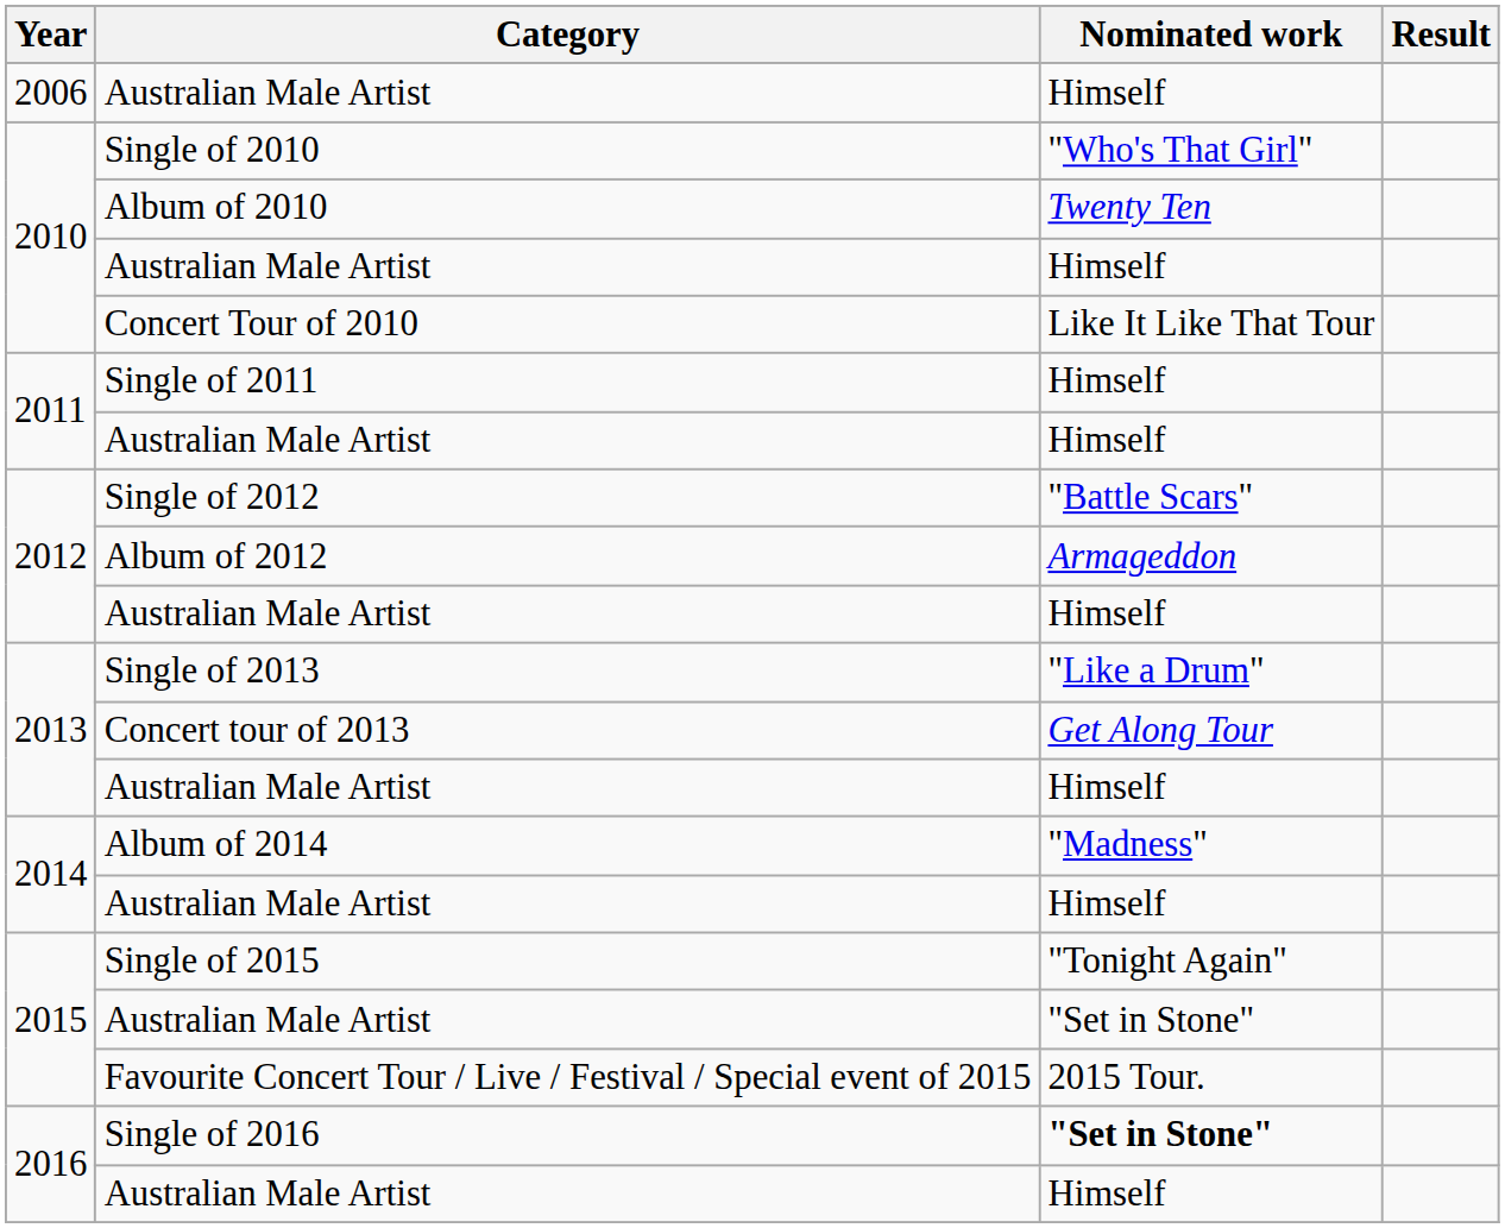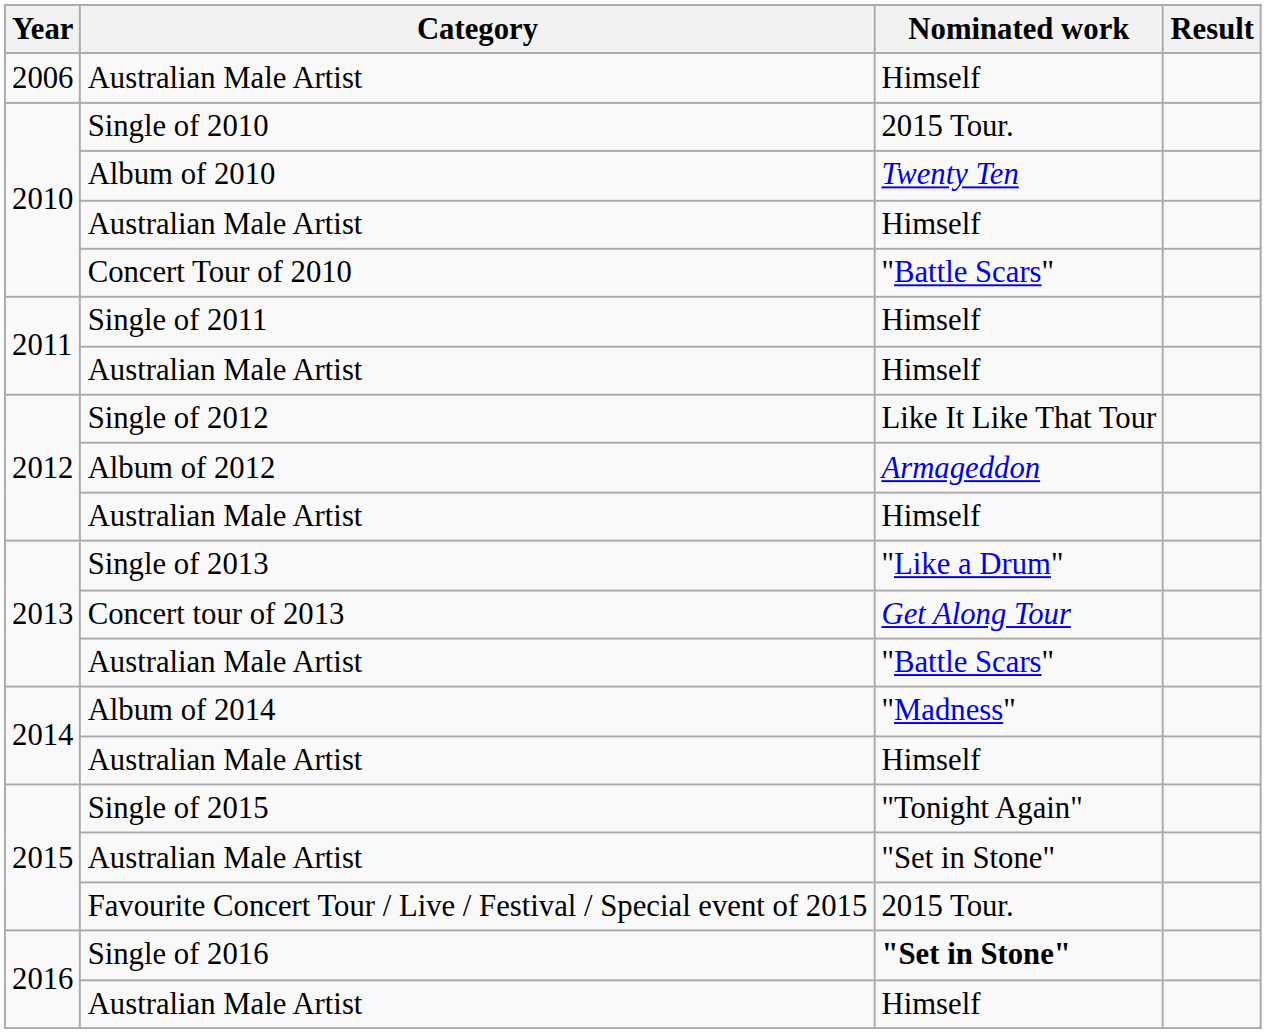Single of 2010 | Nominated work: "Who's That Girl" -> 2015 Tour.
Concert Tour of 2010 | Nominated work: Like It Like That Tour -> "Battle Scars"
Single of 2012 | Nominated work: "Battle Scars" -> Like It Like That Tour
2013 / Australian Male Artist | Nominated work: Himself -> "Battle Scars"
